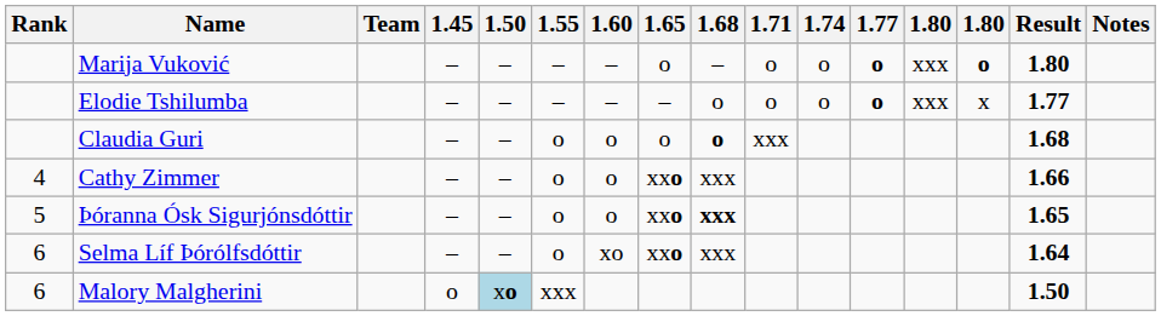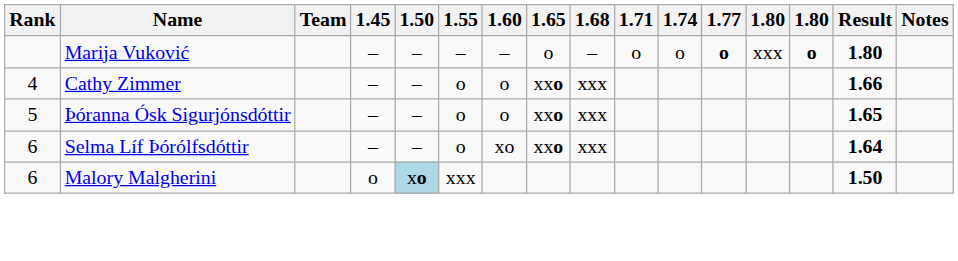- row: Elodie Tshilumba | – | – | – | – | – | o | o | o | o | xxx | x | 1.77
- row: Claudia Guri | – | – | o | o | o | o | xxx | 1.68
Þóranna Ósk Sigurjónsdóttir | 1.68: bold -> normal
